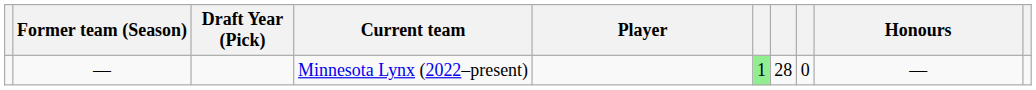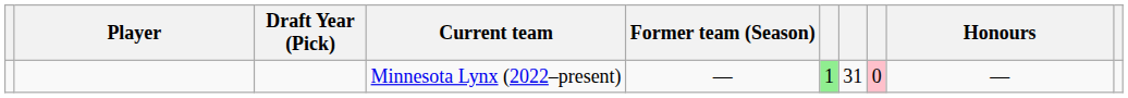columns swapped: Player <-> Former team (Season)
Minnesota Lynx (2022–present) | column 7: 28 -> 31
Minnesota Lynx (2022–present) | column 8: no background -> pink background
